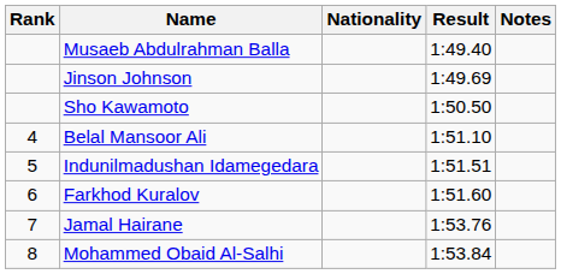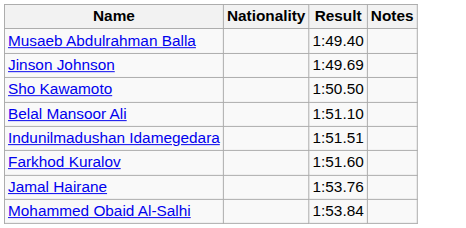- column: Rank | 4 | 5 | 6 | 7 | 8
